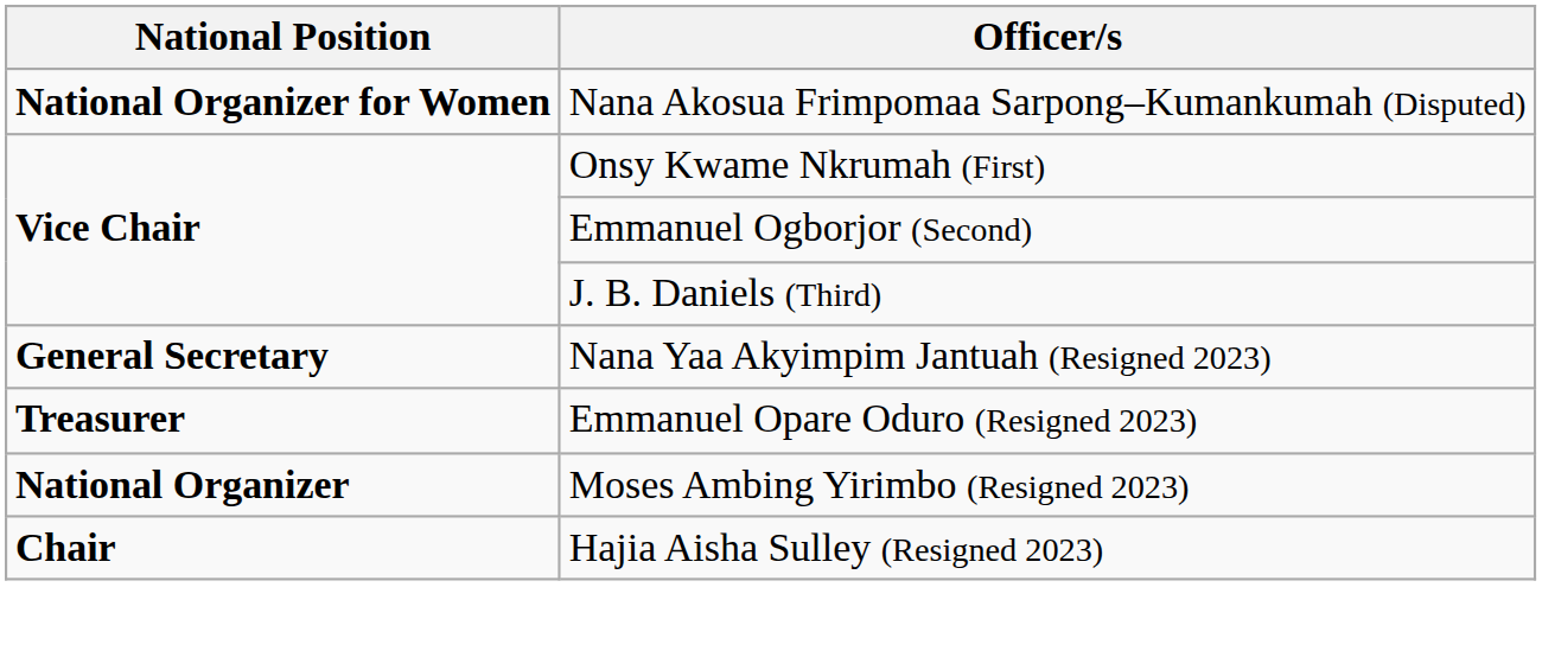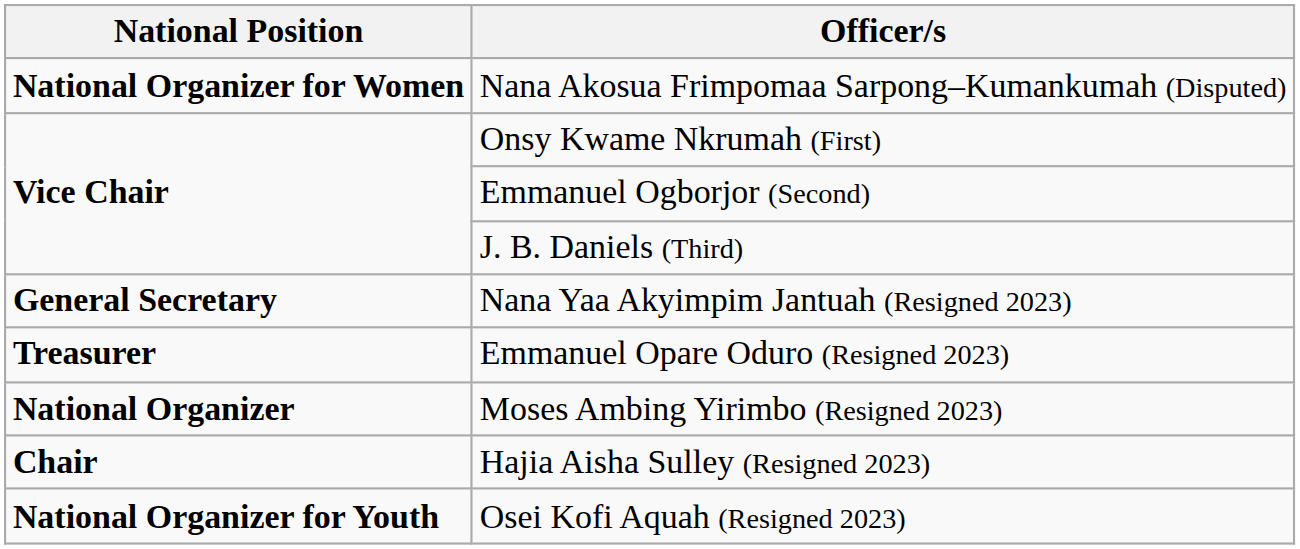+ row: National Organizer for Youth | Osei Kofi Aquah (Resigned 2023)
